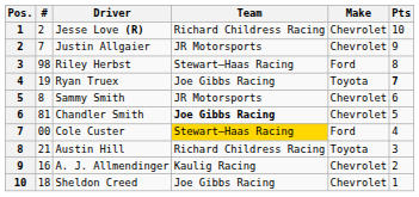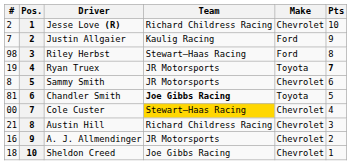columns swapped: Pos. <-> #
Justin Allgaier | Team: JR Motorsports -> Kaulig Racing
Justin Allgaier | Make: Chevrolet -> Ford
Ryan Truex | Team: Joe Gibbs Racing -> JR Motorsports
Chandler Smith | Make: Chevrolet -> Toyota
Cole Custer | Make: Ford -> Chevrolet
Austin Hill | Make: Toyota -> Chevrolet
A. J. Allmendinger | Team: Kaulig Racing -> JR Motorsports
